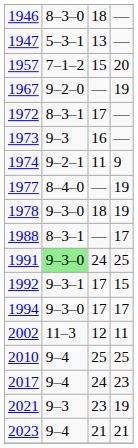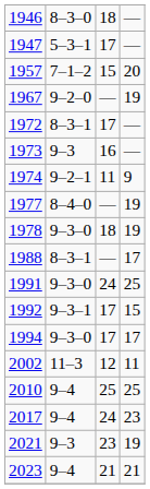1947 | column 3: 13 -> 17
1991 | column 2: lightgreen background -> no background
